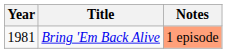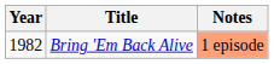Bring 'Em Back Alive | Year: 1981 -> 1982
